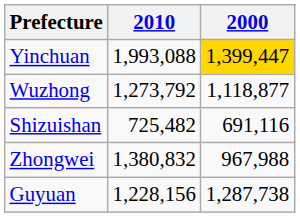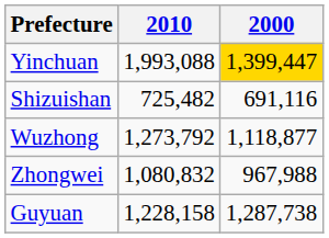rows swapped: Shizuishan <-> Wuzhong
Zhongwei | 2010: 1,380,832 -> 1,080,832
Guyuan | 2010: 1,228,156 -> 1,228,158
